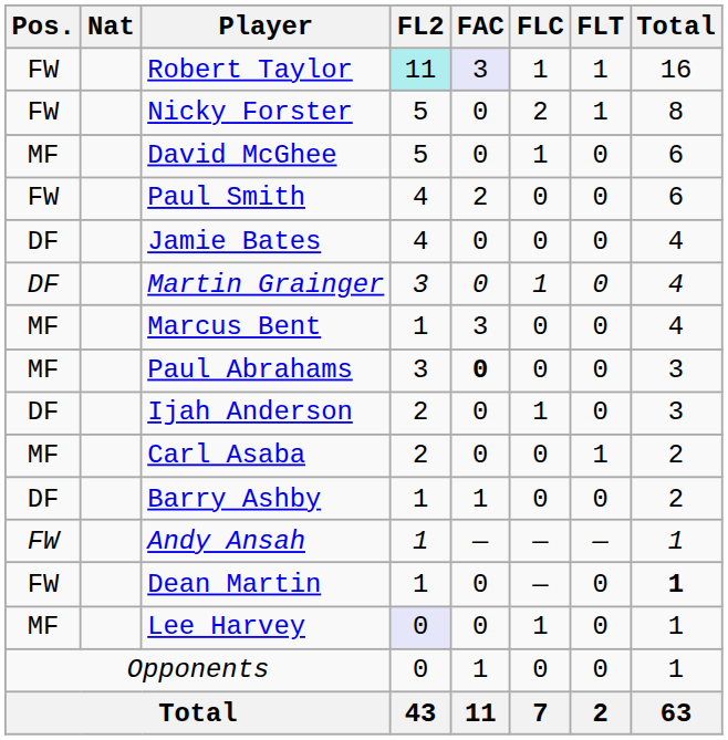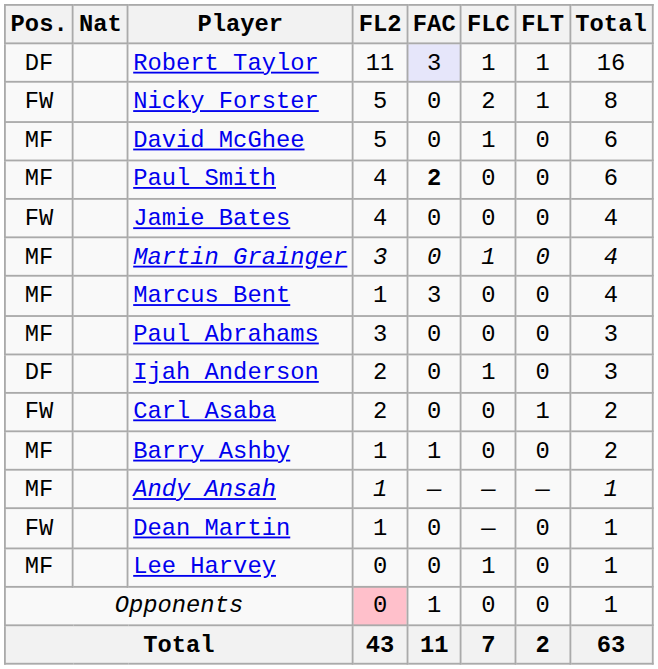Robert Taylor | Pos.: FW -> DF
Robert Taylor | FL2: paleturquoise background -> no background
Paul Smith | Pos.: FW -> MF
Paul Smith | FAC: normal -> bold
Jamie Bates | Pos.: DF -> FW
Martin Grainger | Pos.: DF -> MF
Paul Abrahams | FAC: bold -> normal
Carl Asaba | Pos.: MF -> FW
Barry Ashby | Pos.: DF -> MF
Andy Ansah | Pos.: FW -> MF
Dean Martin | Total: bold -> normal
Lee Harvey | FL2: lavender background -> no background
Opponents | FL2: no background -> pink background
